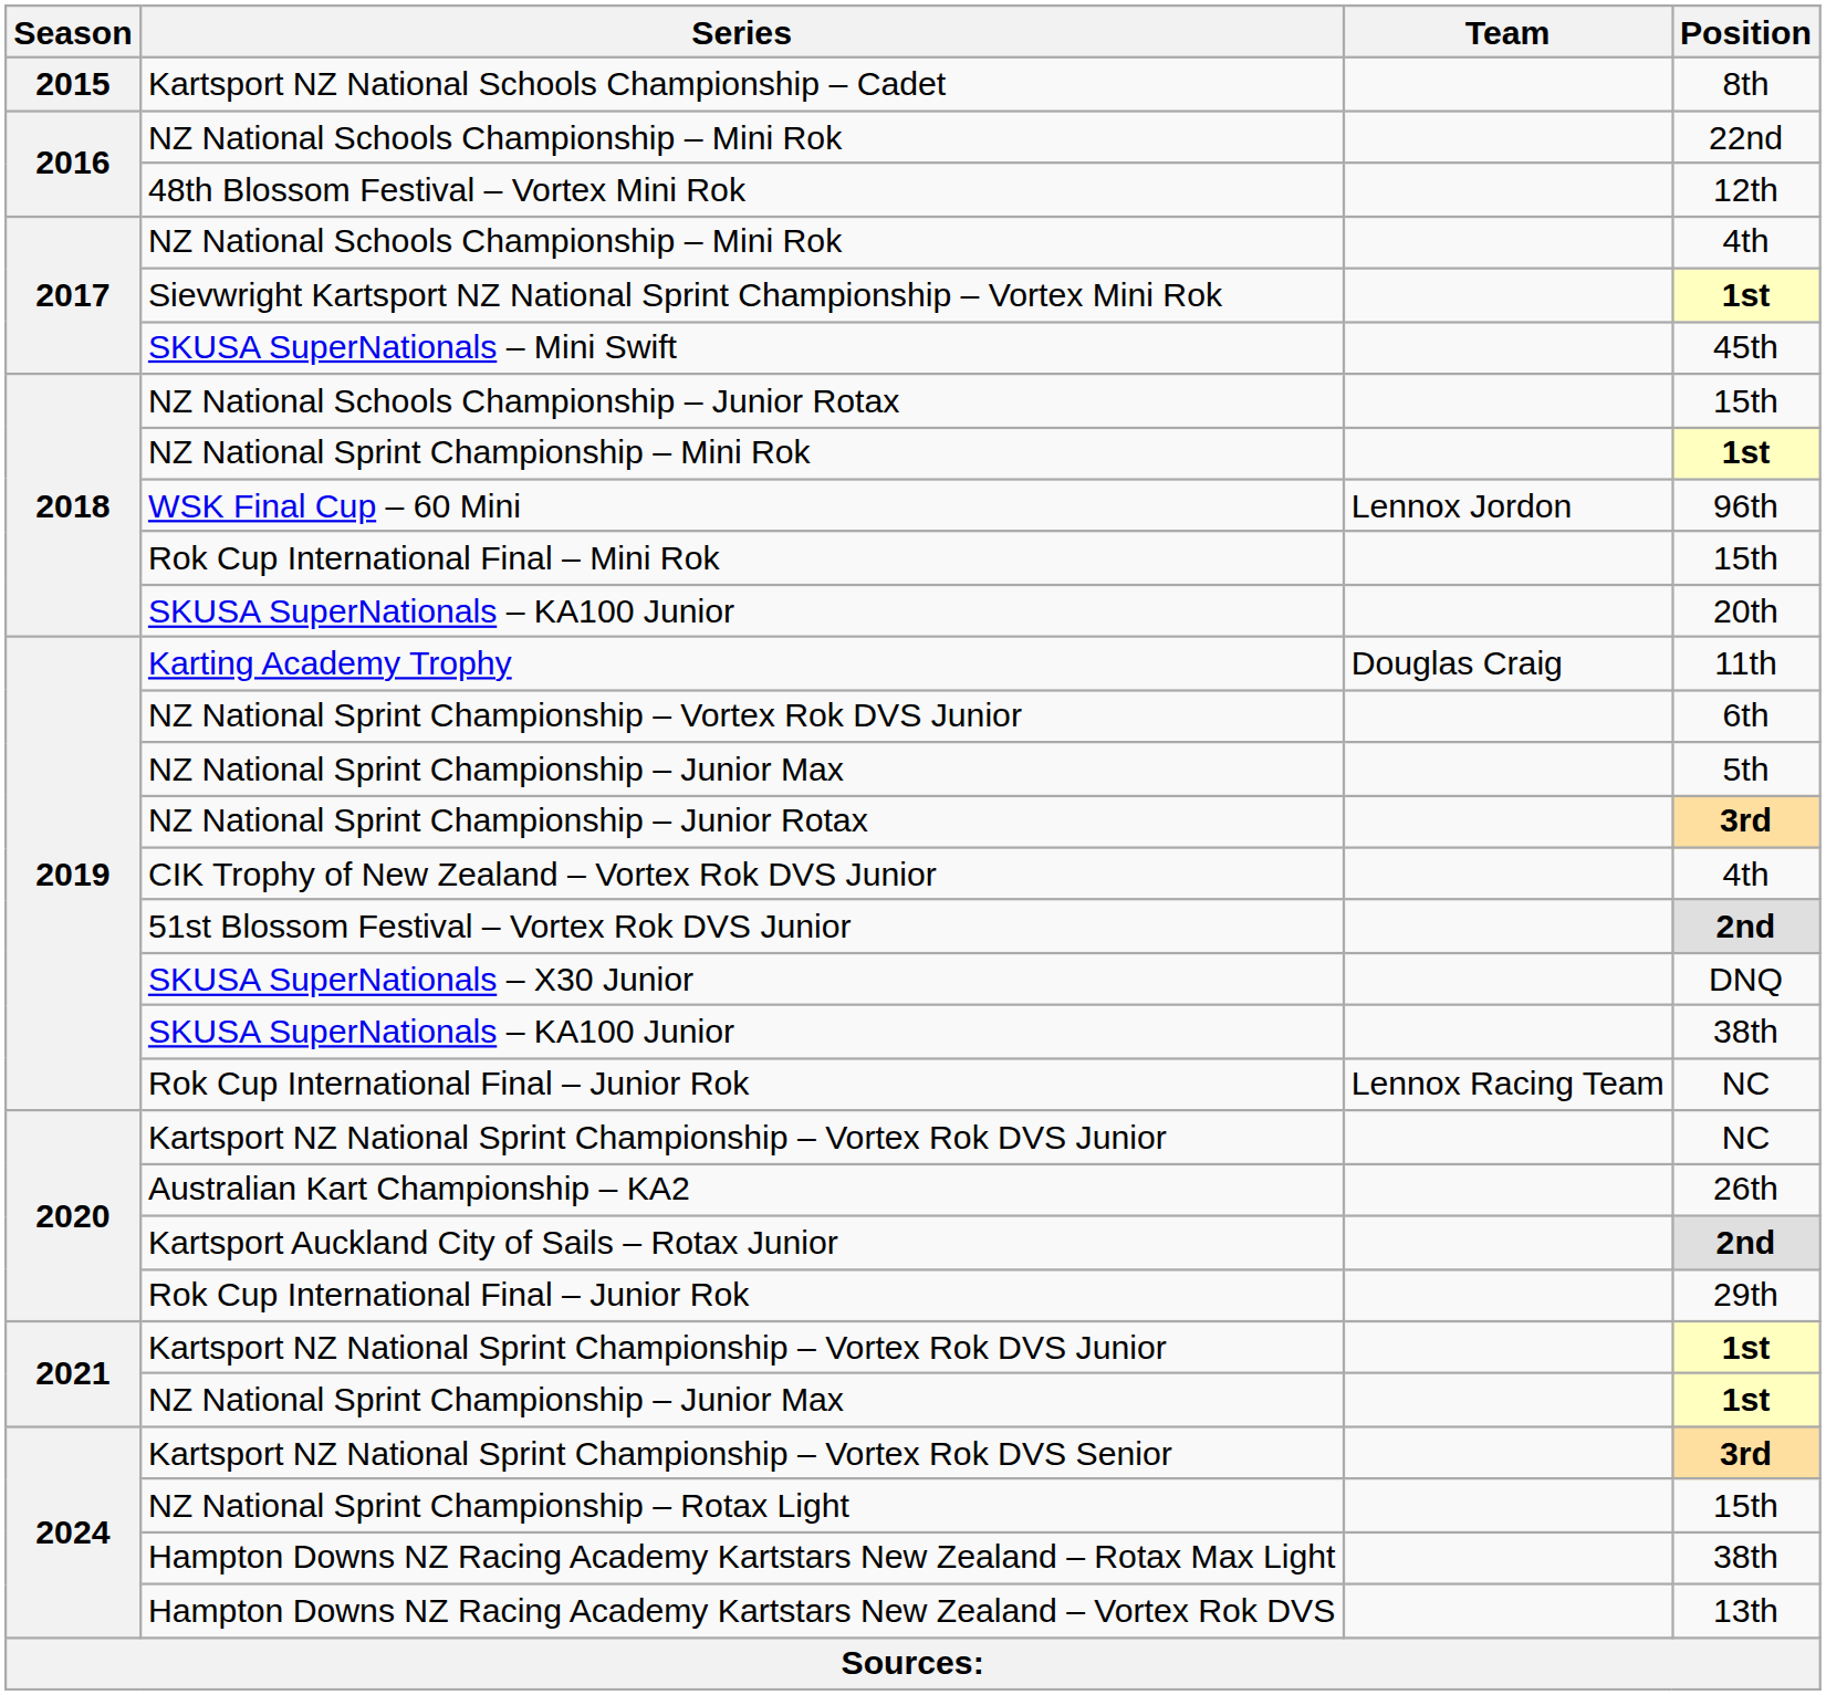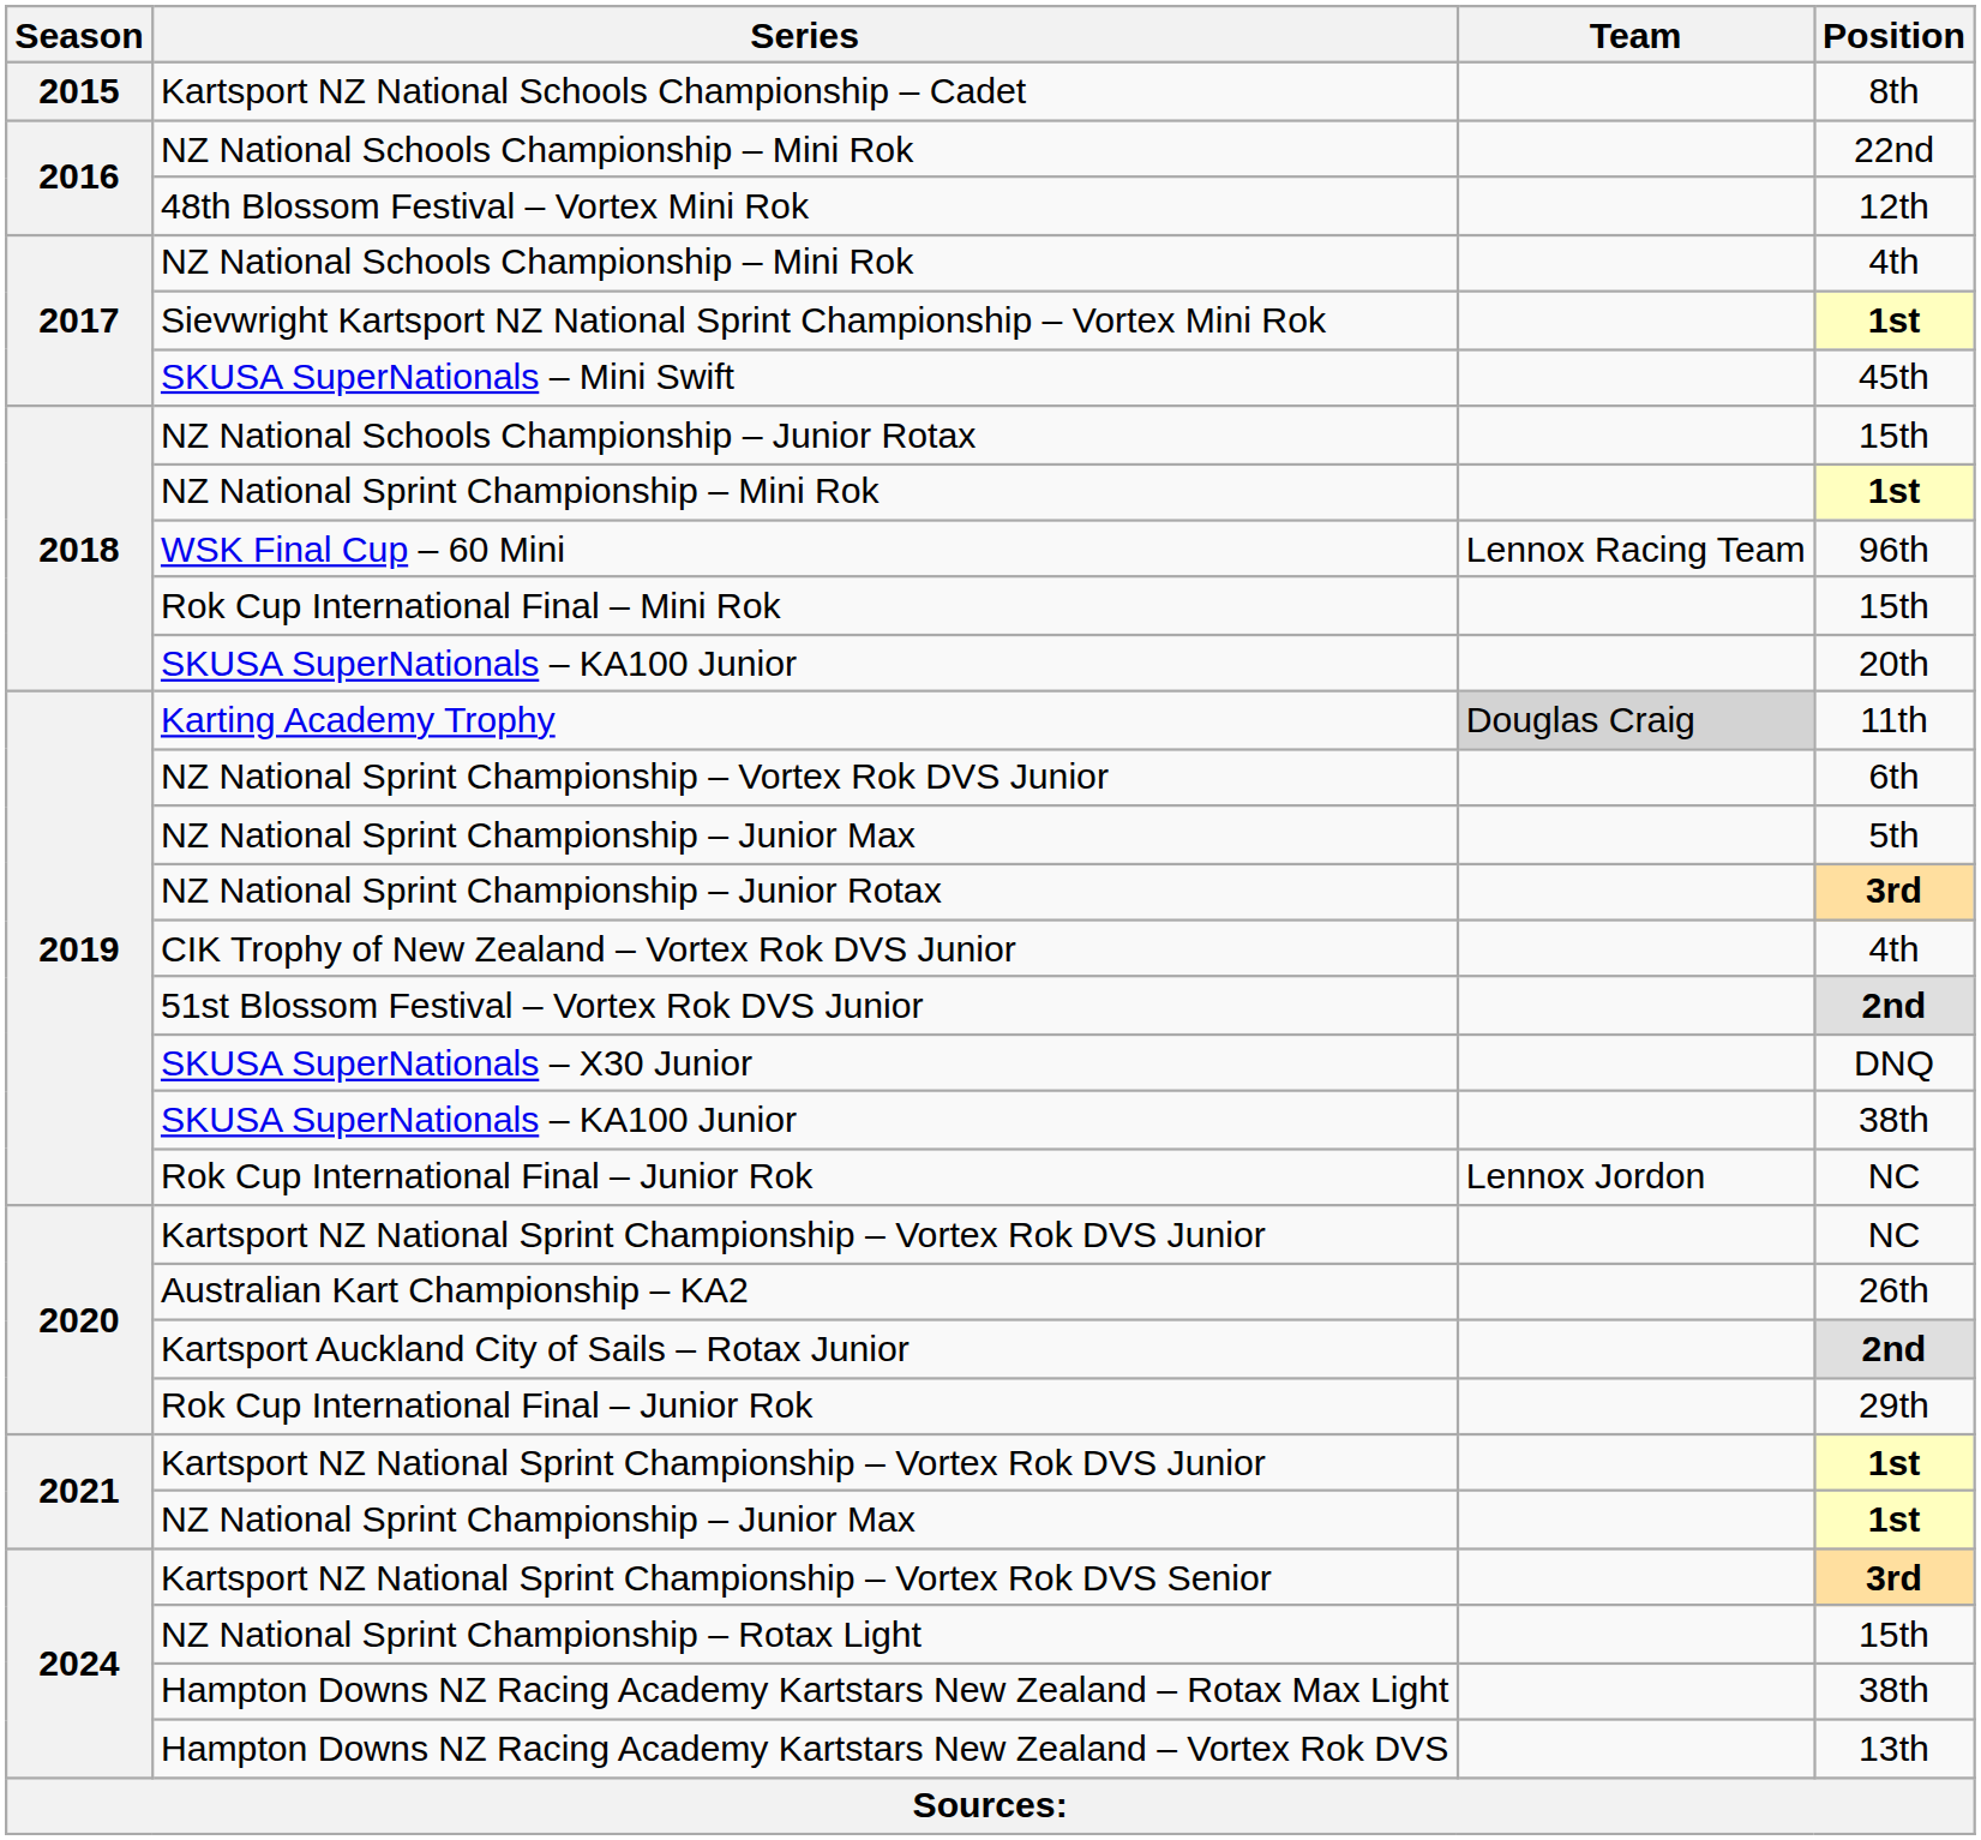WSK Final Cup – 60 Mini | Team: Lennox Jordon -> Lennox Racing Team
Karting Academy Trophy | Team: no background -> lightgrey background
Rok Cup International Final – Junior Rok / NC | Team: Lennox Racing Team -> Lennox Jordon
